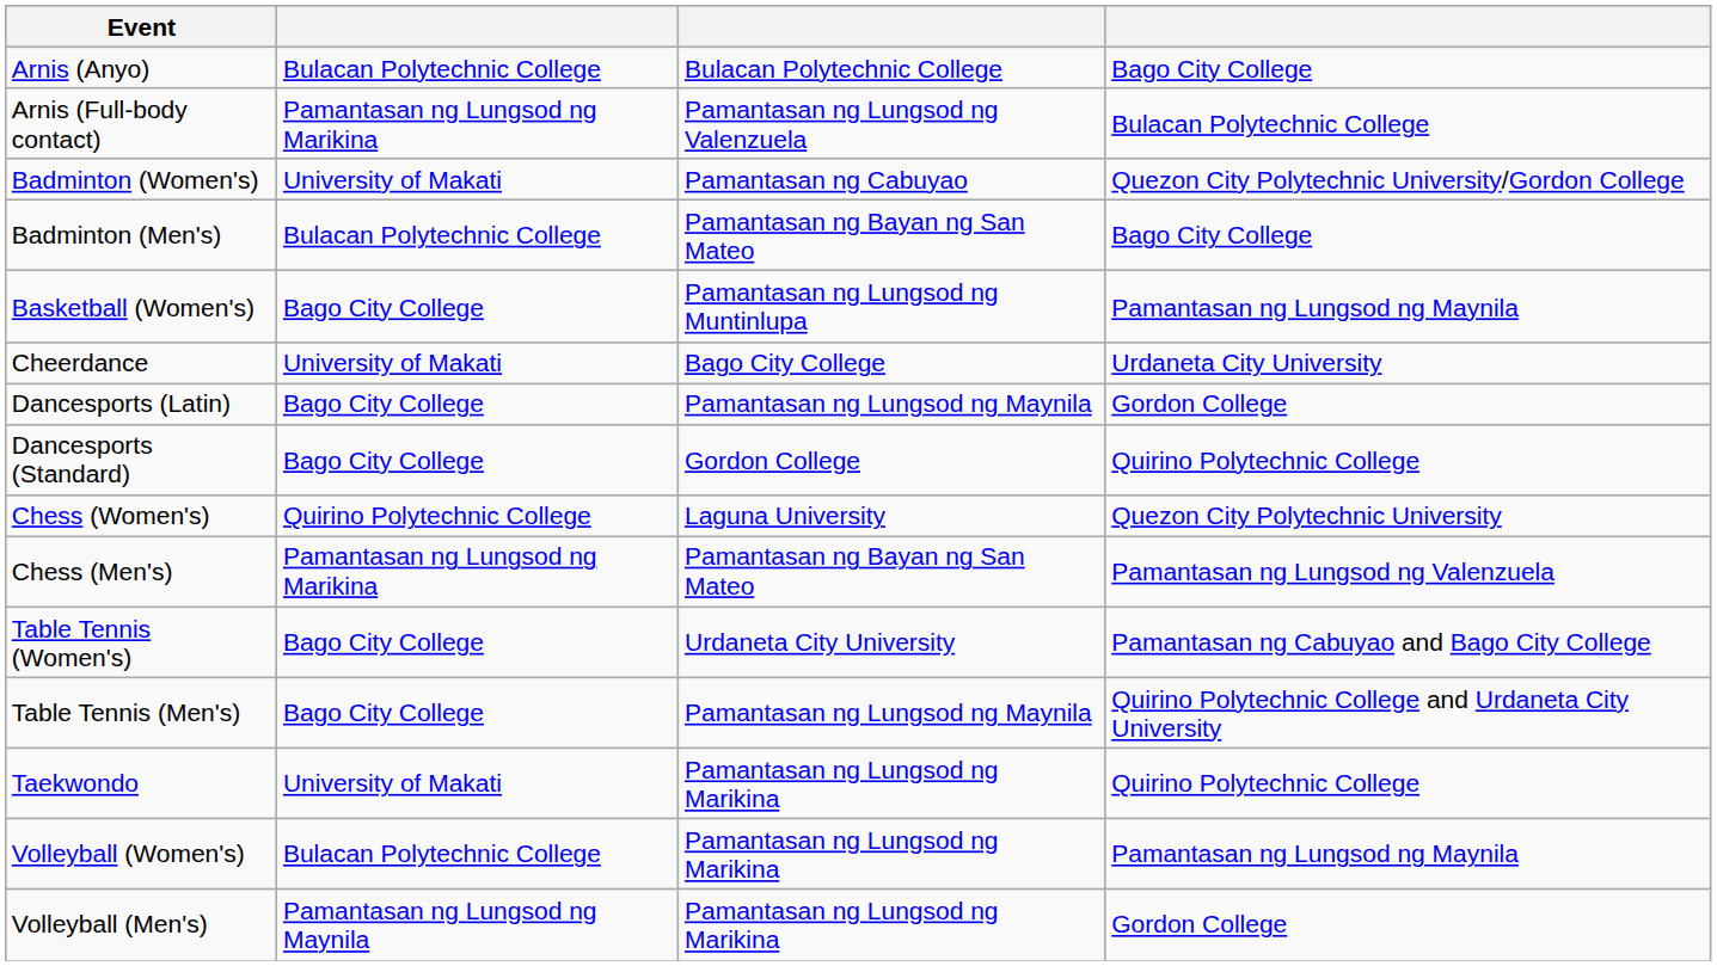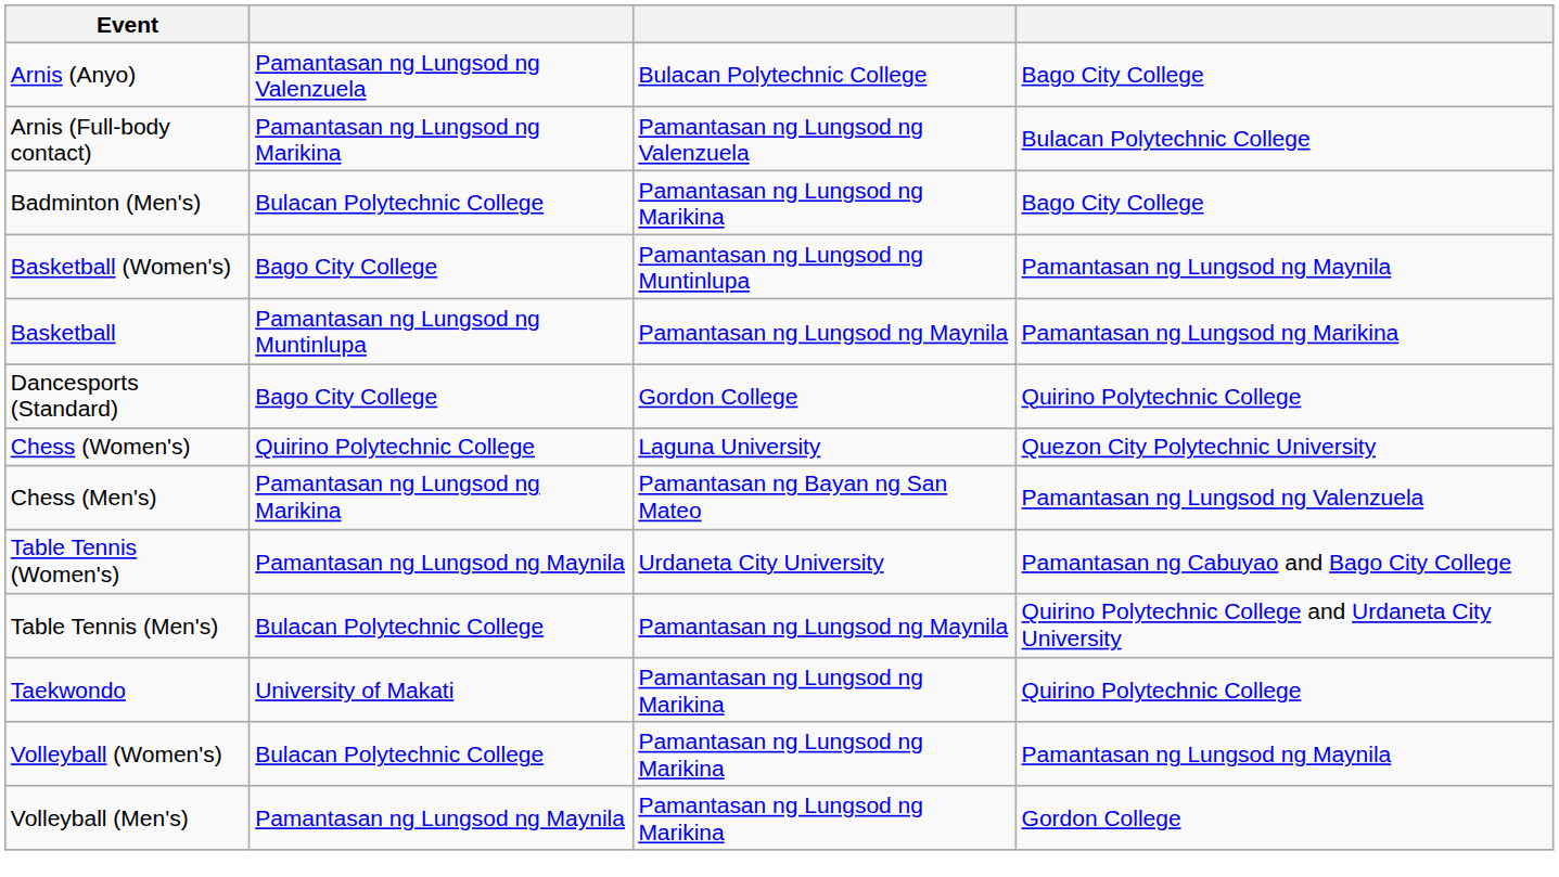Arnis (Anyo) | column 2: Bulacan Polytechnic College -> Pamantasan ng Lungsod ng Valenzuela
- row: Badminton (Women's) | University of Makati | Pamantasan ng Cabuyao | Quezon City Polytechnic University/Gordon College
Badminton (Men's) | column 3: Pamantasan ng Bayan ng San Mateo -> Pamantasan ng Lungsod ng Marikina
+ row: Basketball | Pamantasan ng Lungsod ng Muntinlupa | Pamantasan ng Lungsod ng Maynila | Pamantasan ng Lungsod ng Marikina
- row: Cheerdance | University of Makati | Bago City College | Urdaneta City University
- row: Dancesports (Latin) | Bago City College | Pamantasan ng Lungsod ng Maynila | Gordon College
Table Tennis (Women's) | column 2: Bago City College -> Pamantasan ng Lungsod ng Maynila
Table Tennis (Men's) | column 2: Bago City College -> Bulacan Polytechnic College
